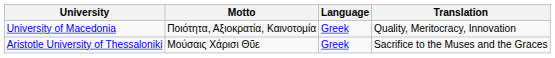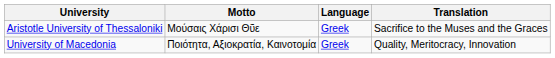rows swapped: Aristotle University of Thessaloniki <-> University of Macedonia
